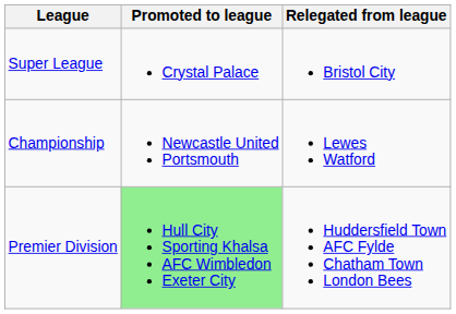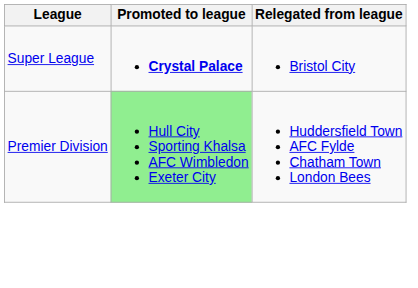Super League | Promoted to league: normal -> bold
- row: Championship | Newcastle United Portsmouth | Lewes Watford
